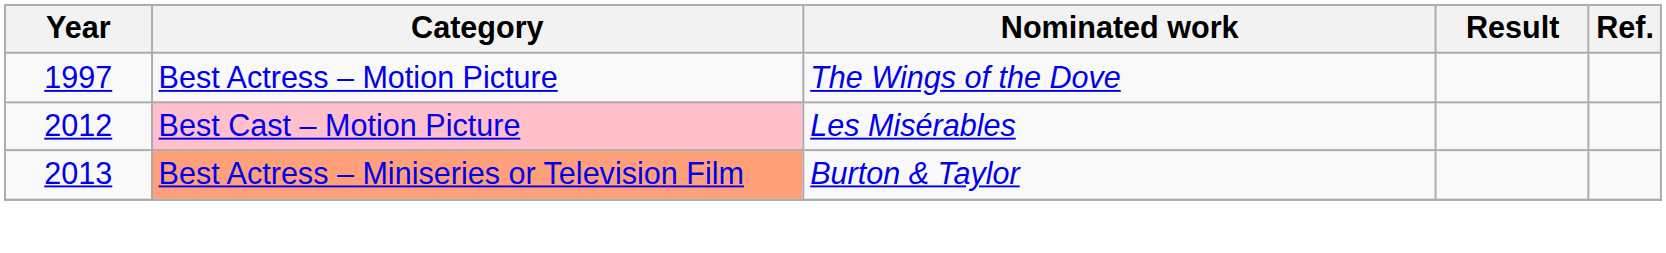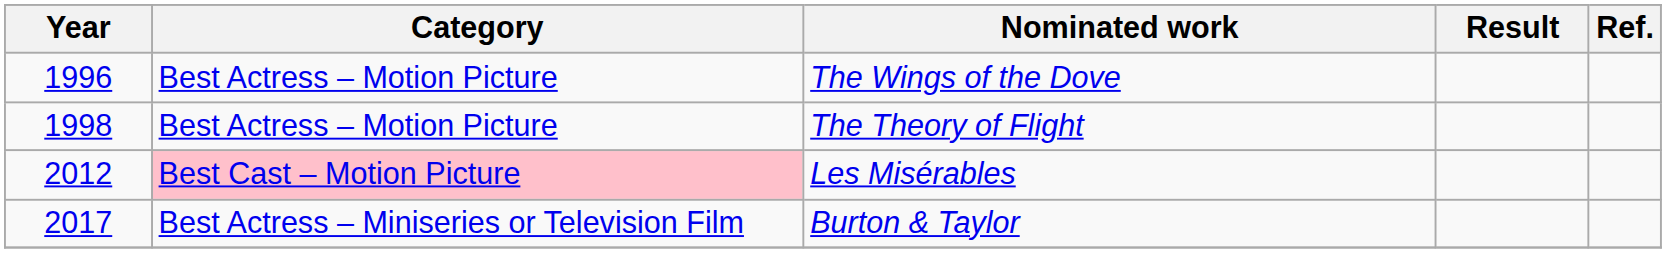The Wings of the Dove | Year: 1997 -> 1996
+ row: 1998 | Best Actress – Motion Picture | The Theory of Flight
Burton & Taylor | Year: 2013 -> 2017
Burton & Taylor | Category: lightsalmon background -> no background
